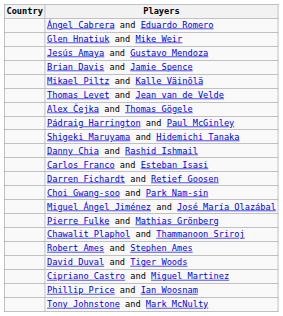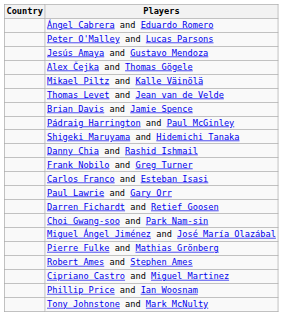+ row: Peter O'Malley and Lucas Parsons
- row: Glen Hnatiuk and Mike Weir
rows swapped: Brian Davis and Jamie Spence <-> Alex Čejka and Thomas Gögele
+ row: Frank Nobilo and Greg Turner
+ row: Paul Lawrie and Gary Orr
- row: Chawalit Plaphol and Thammanoon Sriroj
- row: David Duval and Tiger Woods
